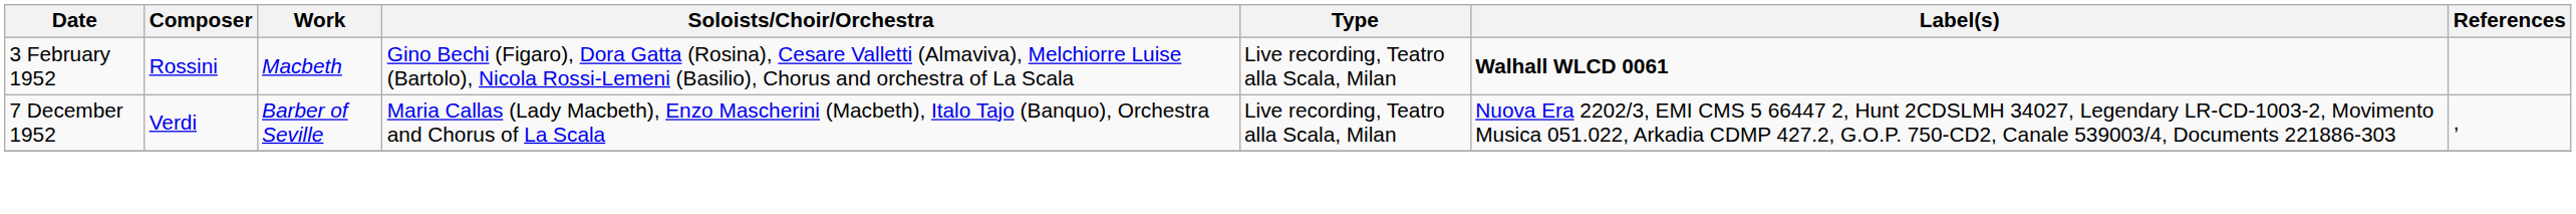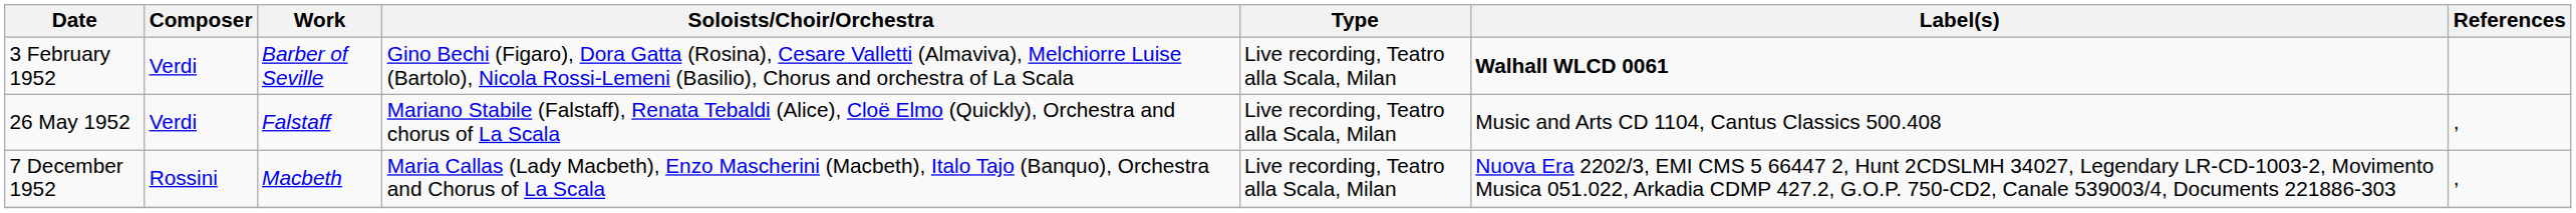3 February 1952 | Composer: Rossini -> Verdi
3 February 1952 | Work: Macbeth -> Barber of Seville
+ row: 26 May 1952 | Verdi | Falstaff | Mariano Stabile (Falstaff), Renata Tebaldi (Alice), Cloë Elmo (Quickly), Orchestra and chorus of La Scala | Live recording, Teatro alla Scala, Milan | Music and Arts CD 1104, Cantus Classics 500.408 | ,
7 December 1952 | Composer: Verdi -> Rossini
7 December 1952 | Work: Barber of Seville -> Macbeth
